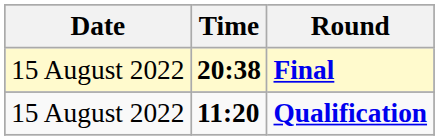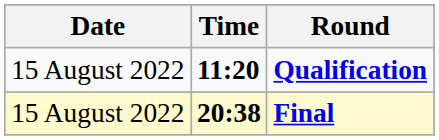rows swapped: Qualification <-> Final
